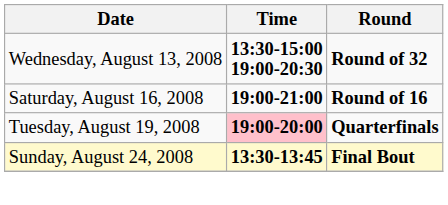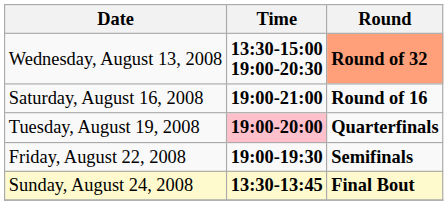Wednesday, August 13, 2008 | Round: no background -> lightsalmon background
+ row: Friday, August 22, 2008 | 19:00-19:30 | Semifinals
